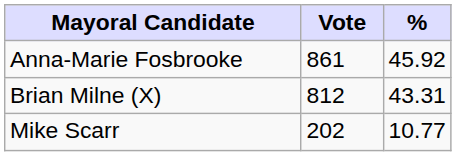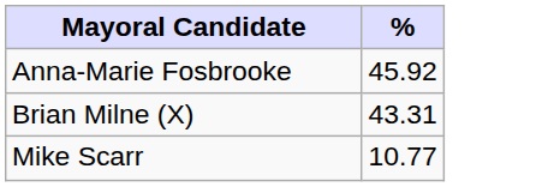- column: Vote | 861 | 812 | 202
